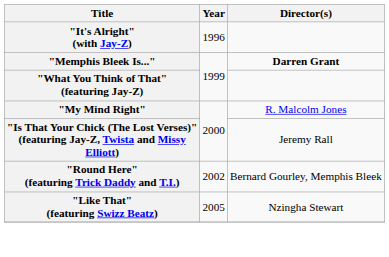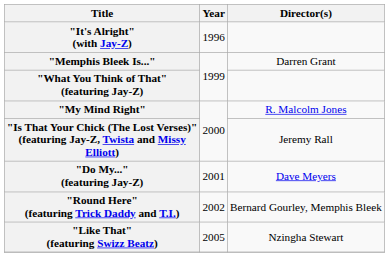"Memphis Bleek Is..." | Director(s): bold -> normal
+ row: "Do My..." (featuring Jay-Z) | 2001 | Dave Meyers
